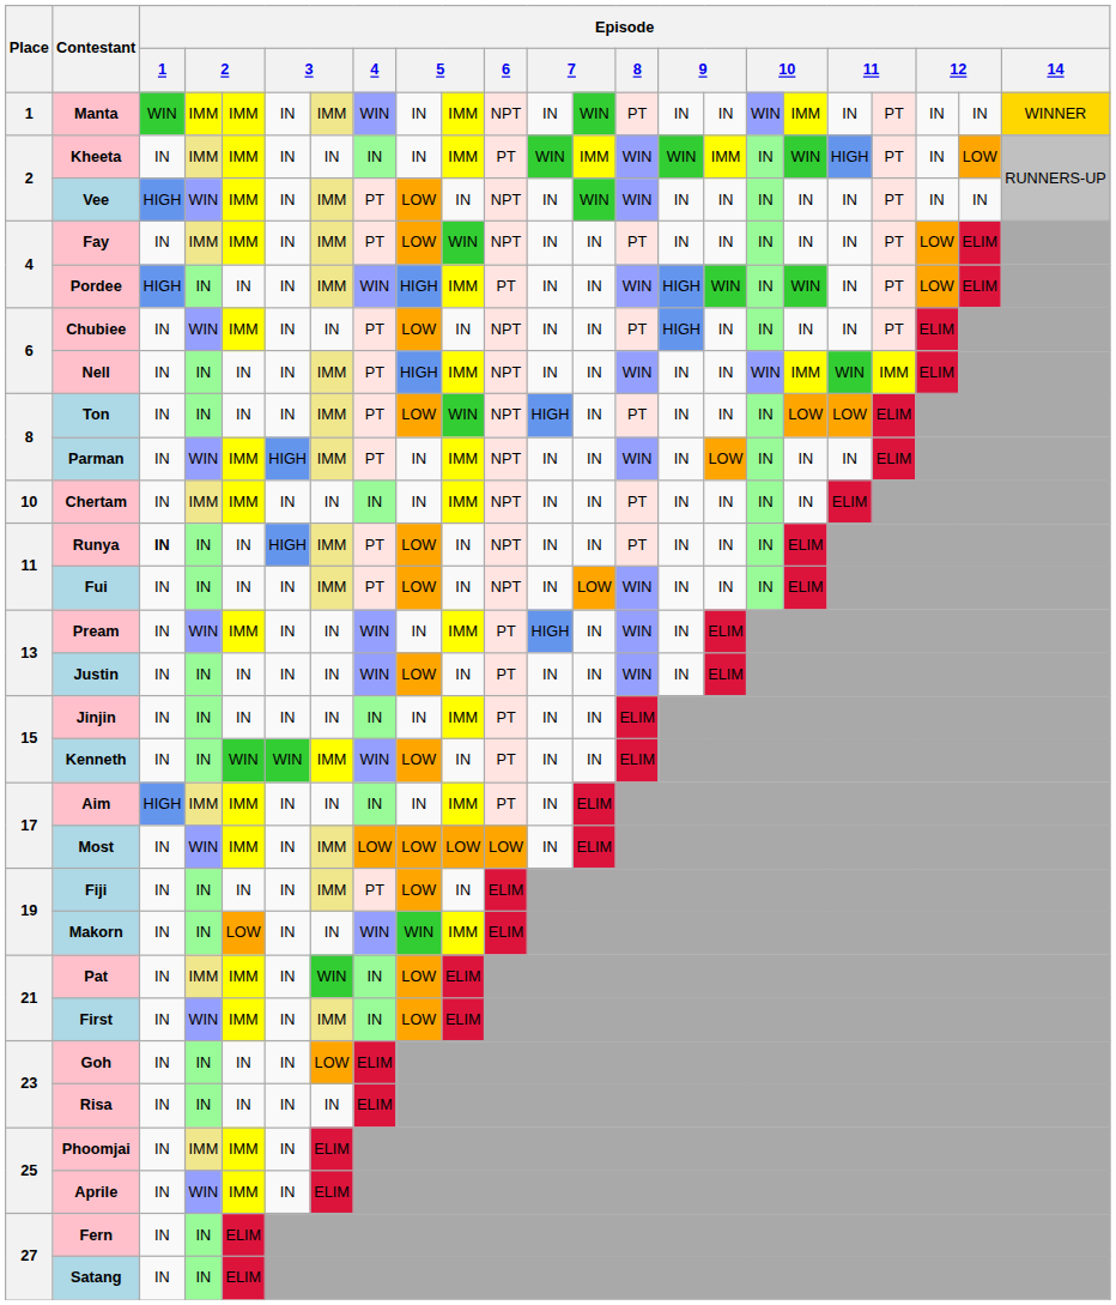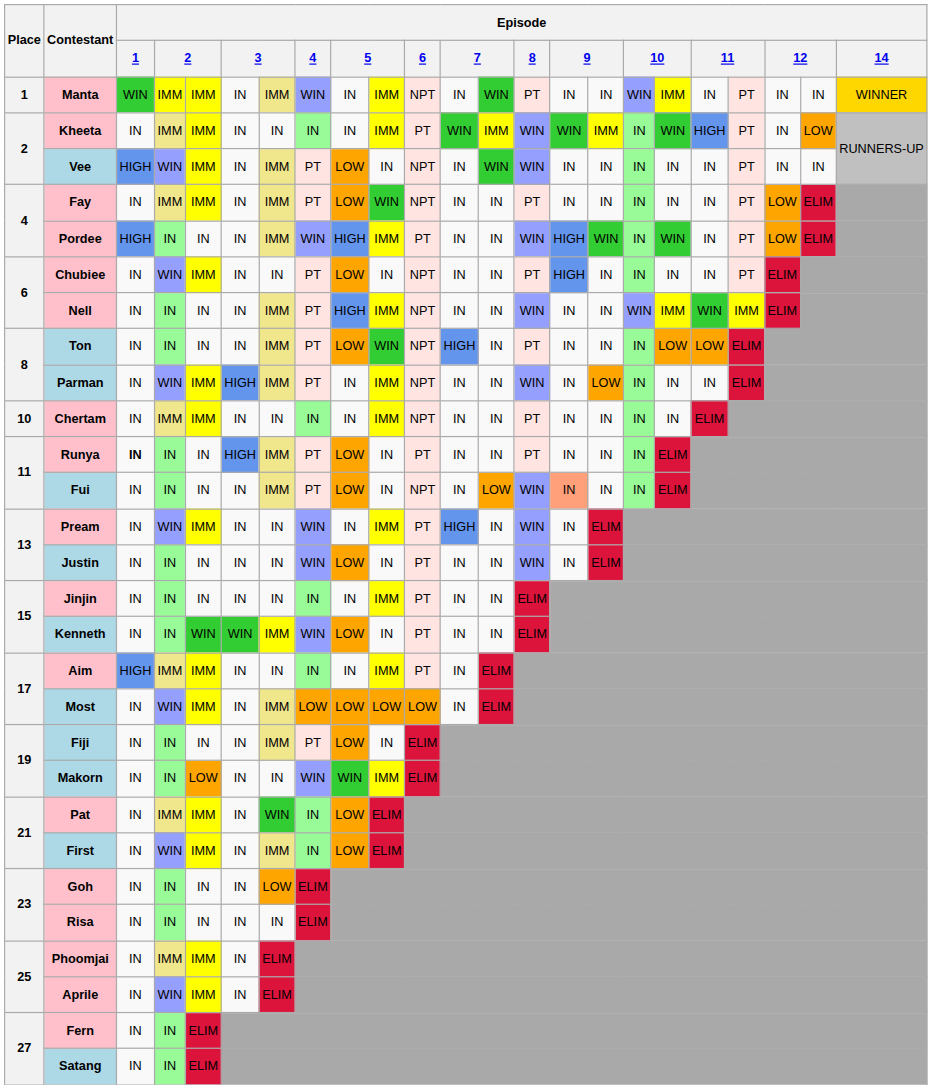Runya | Episode / 6: NPT -> PT
Fui | column 15: no background -> lightsalmon background
